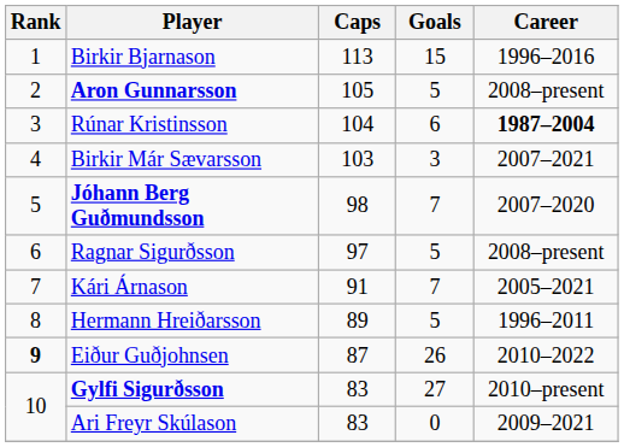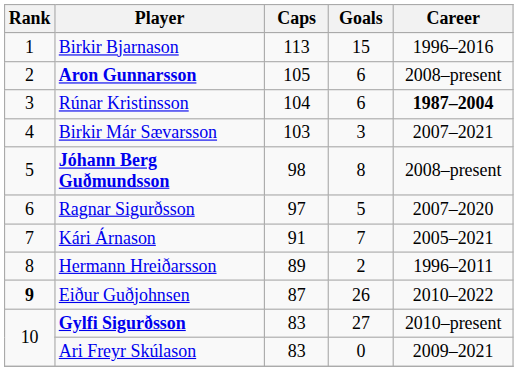Aron Gunnarsson | Goals: 5 -> 6
Jóhann Berg Guðmundsson | Goals: 7 -> 8
Jóhann Berg Guðmundsson | Career: 2007–2020 -> 2008–present
Ragnar Sigurðsson | Career: 2008–present -> 2007–2020
Hermann Hreiðarsson | Goals: 5 -> 2
